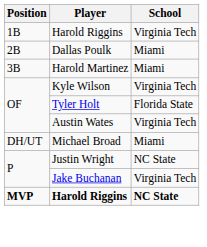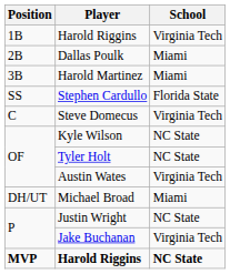+ row: SS | Stephen Cardullo | Florida State
+ row: C | Steve Domecus | Virginia Tech
Kyle Wilson | School: Virginia Tech -> NC State
Tyler Holt | School: Florida State -> NC State
